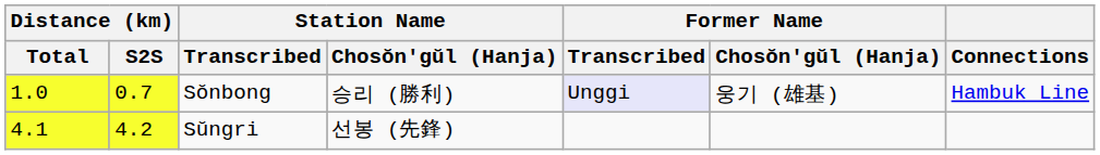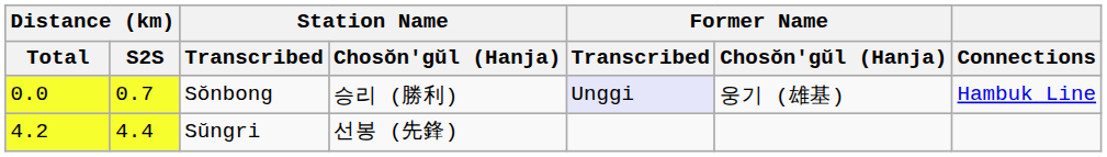Sŏnbong | Distance (km) / Total: 1.0 -> 0.0
Sŭngri | Distance (km) / Total: 4.1 -> 4.2
Sŭngri | Distance (km) / S2S: 4.2 -> 4.4
